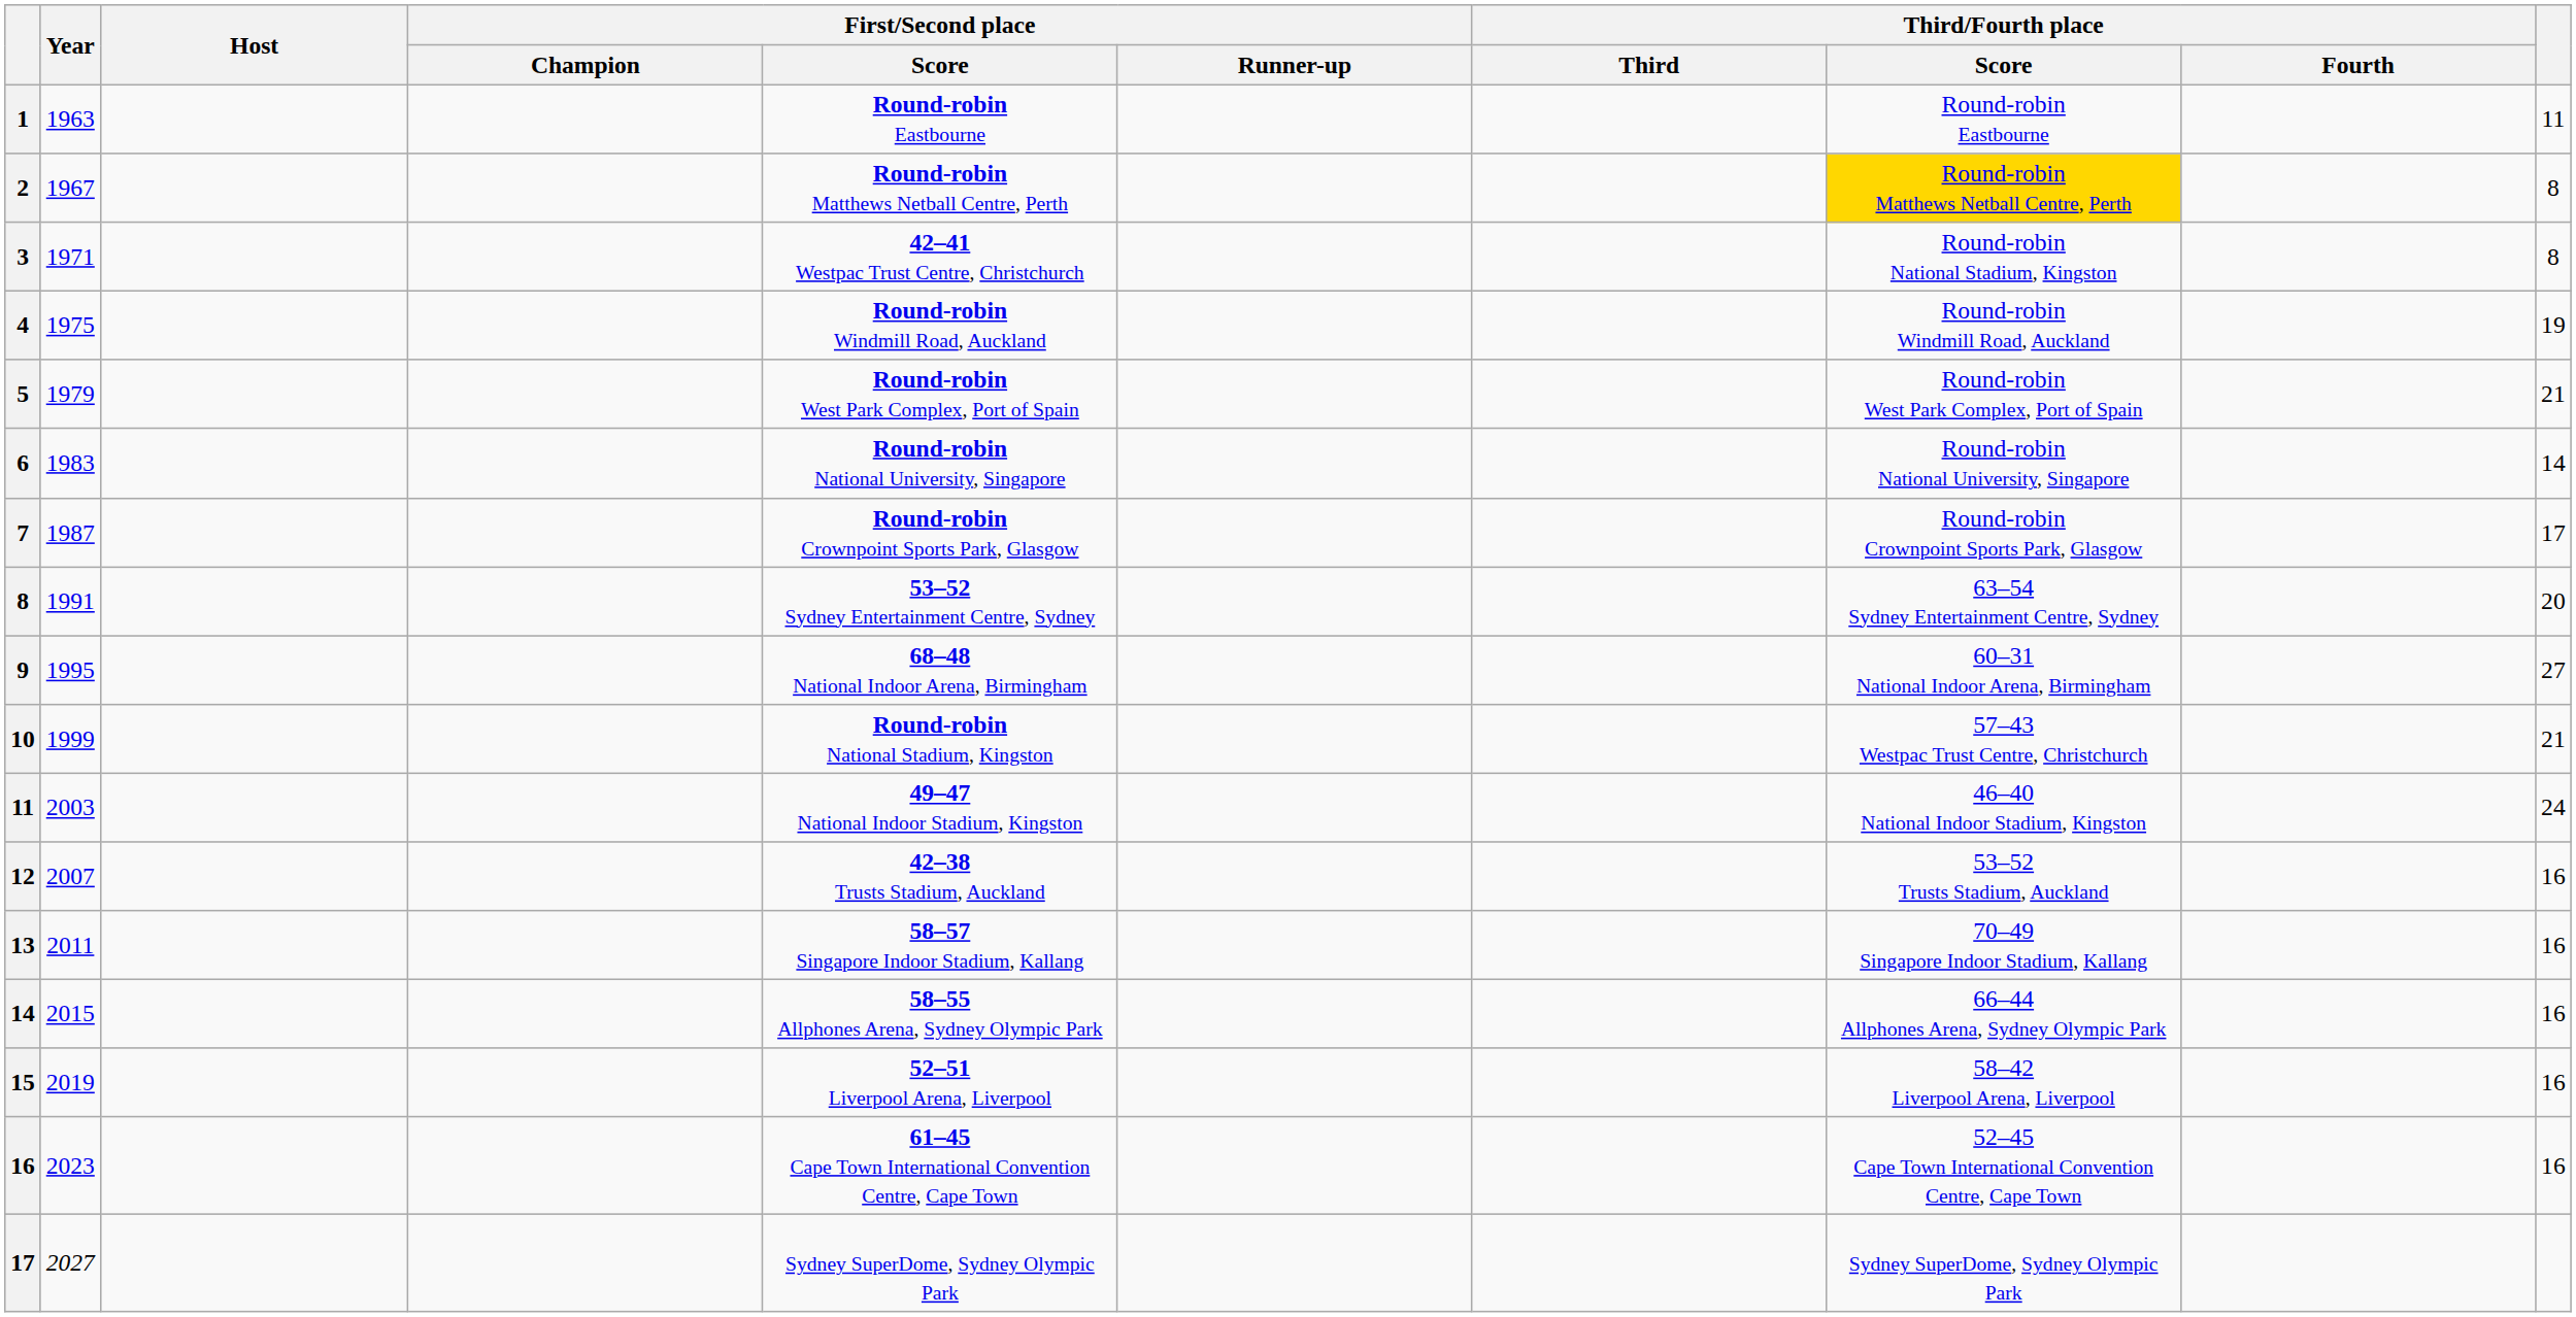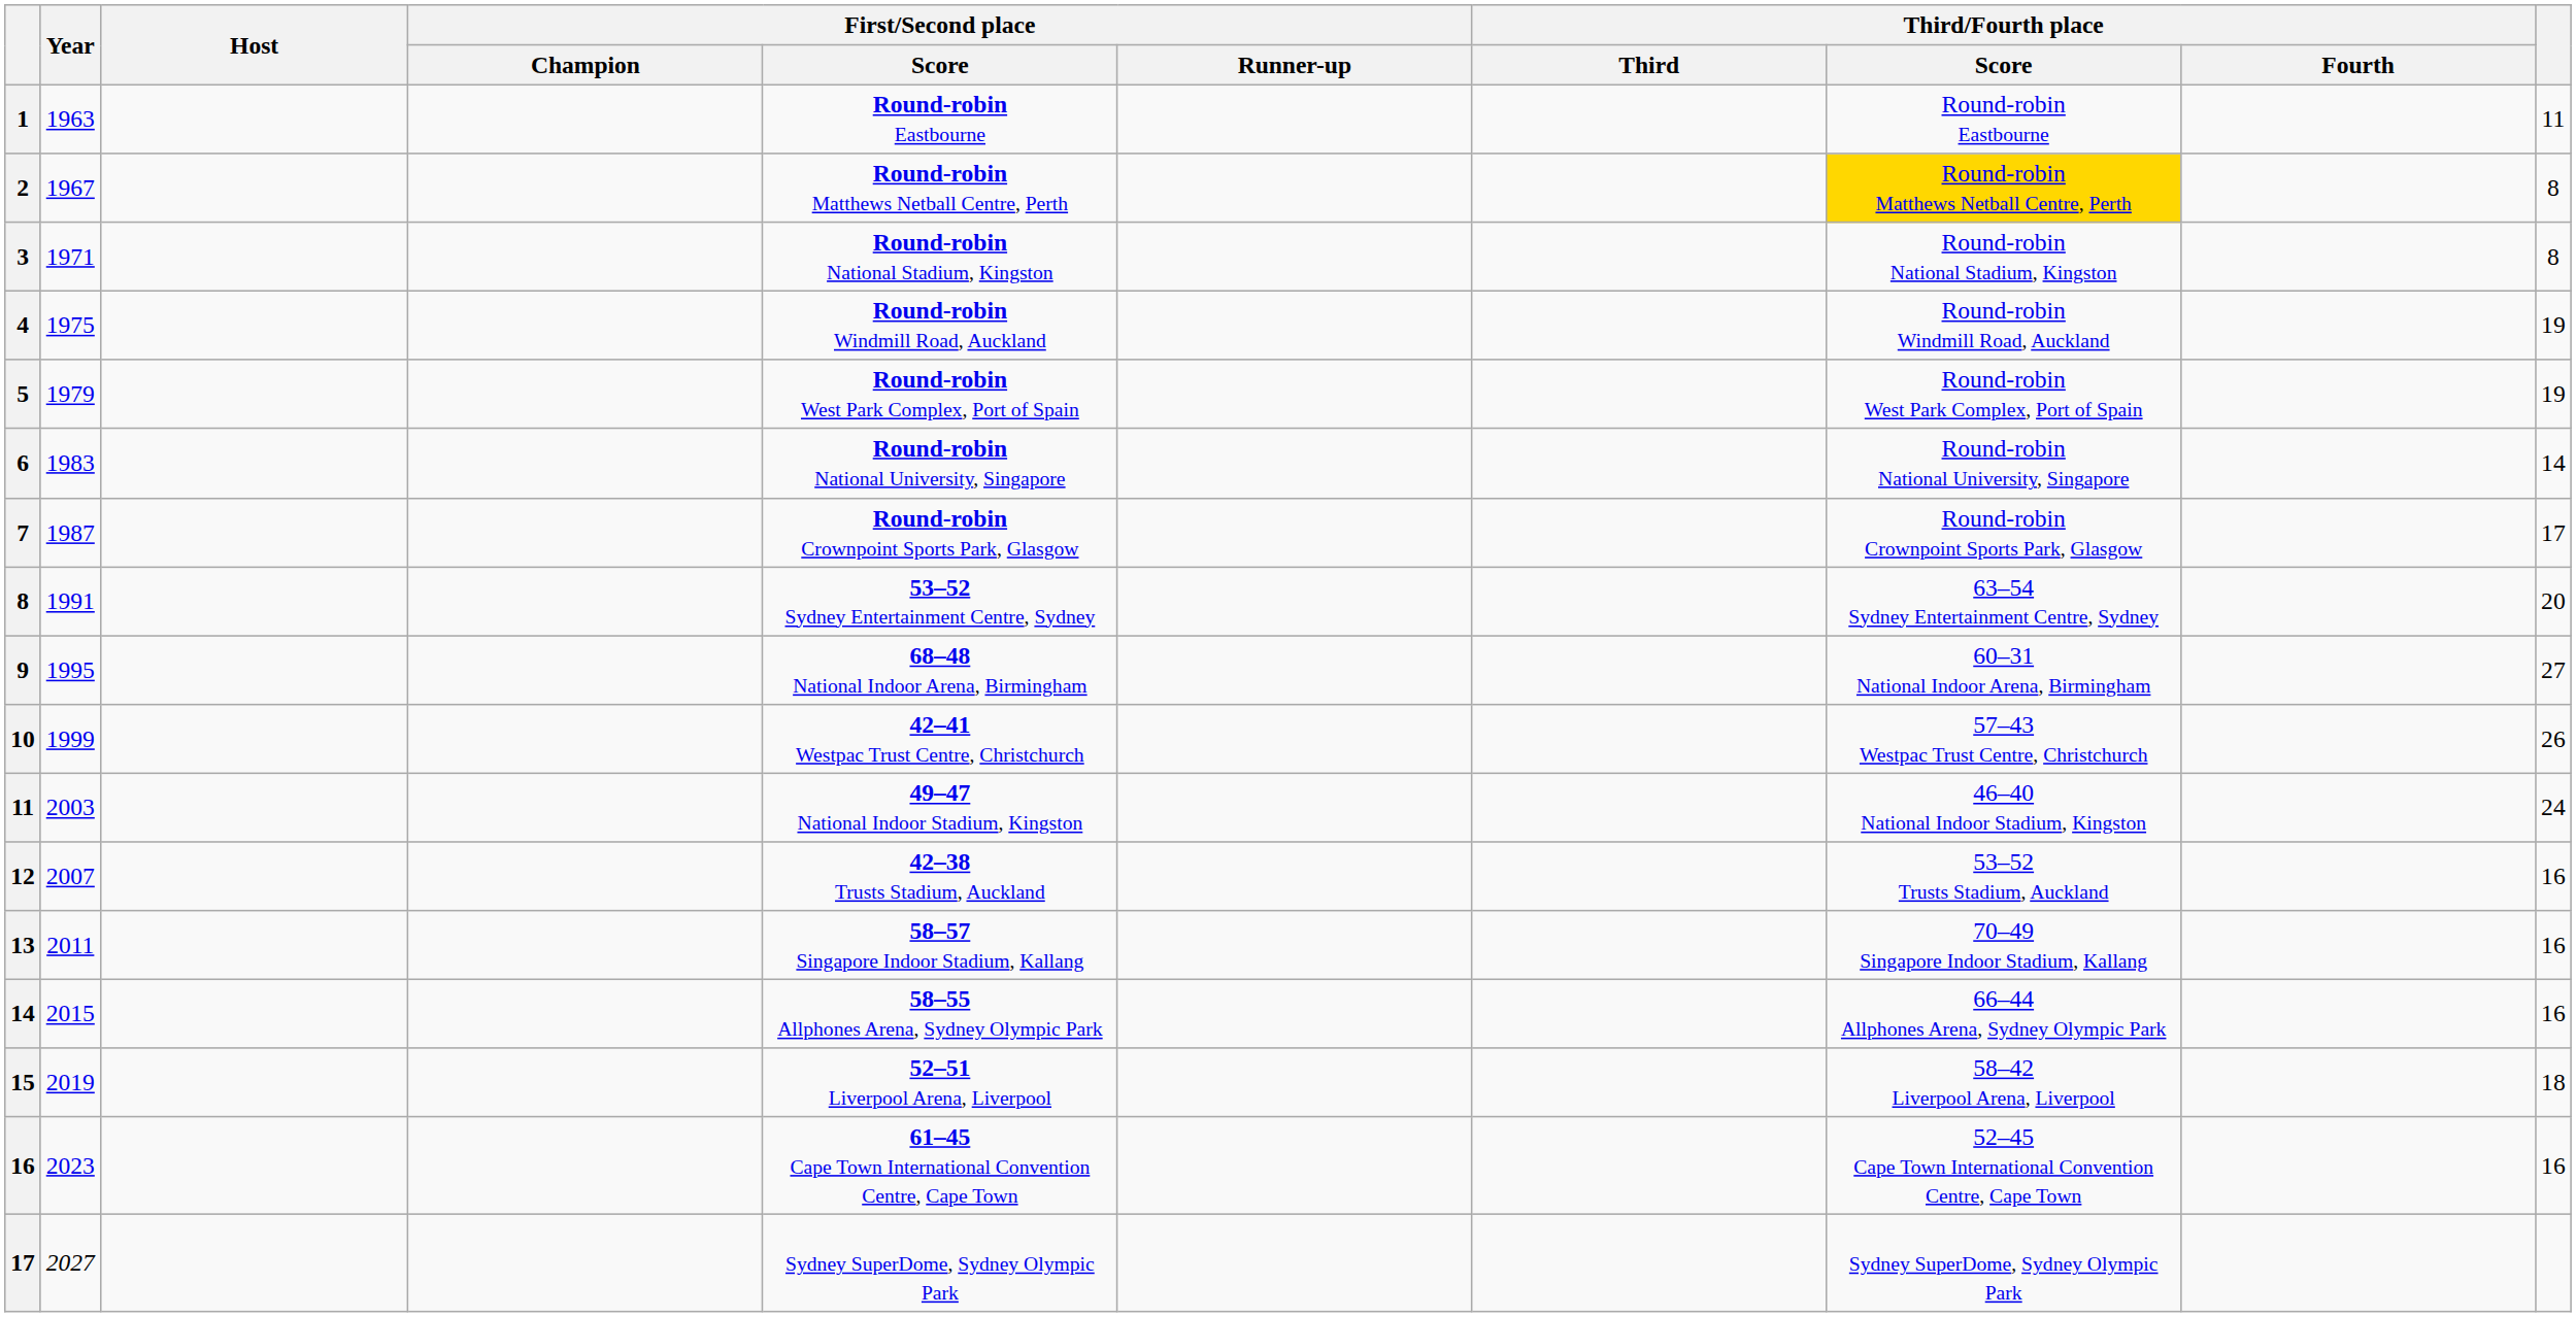3 | First/Second place / Score: 42–41 Westpac Trust Centre, Christchurch -> Round-robin National Stadium, Kingston
5 | column 10: 21 -> 19
10 | First/Second place / Score: Round-robin National Stadium, Kingston -> 42–41 Westpac Trust Centre, Christchurch
10 | column 10: 21 -> 26
15 | column 10: 16 -> 18
